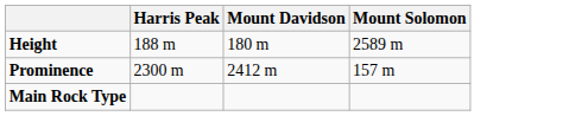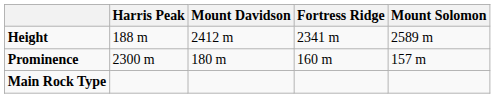+ column: Fortress Ridge | 2341 m | 160 m
Height | Mount Davidson: 180 m -> 2412 m
Prominence | Mount Davidson: 2412 m -> 180 m
